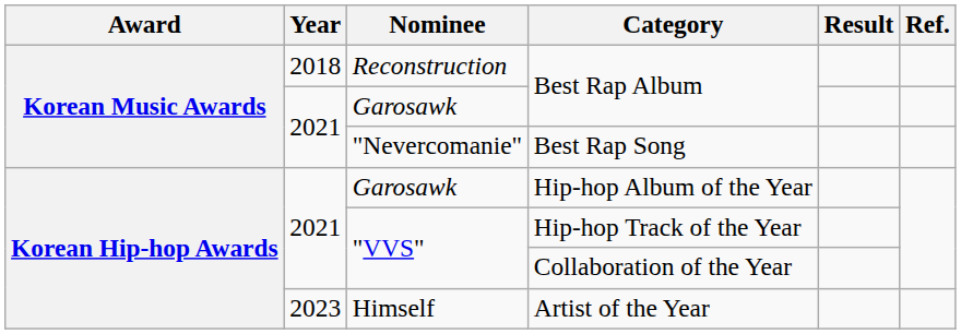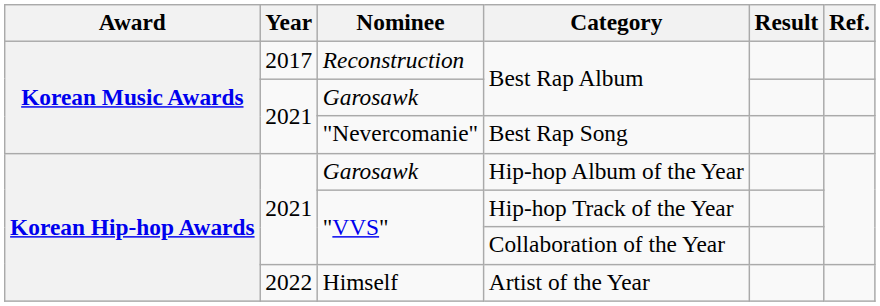Reconstruction / Best Rap Album | Year: 2018 -> 2017
Artist of the Year | Year: 2023 -> 2022
